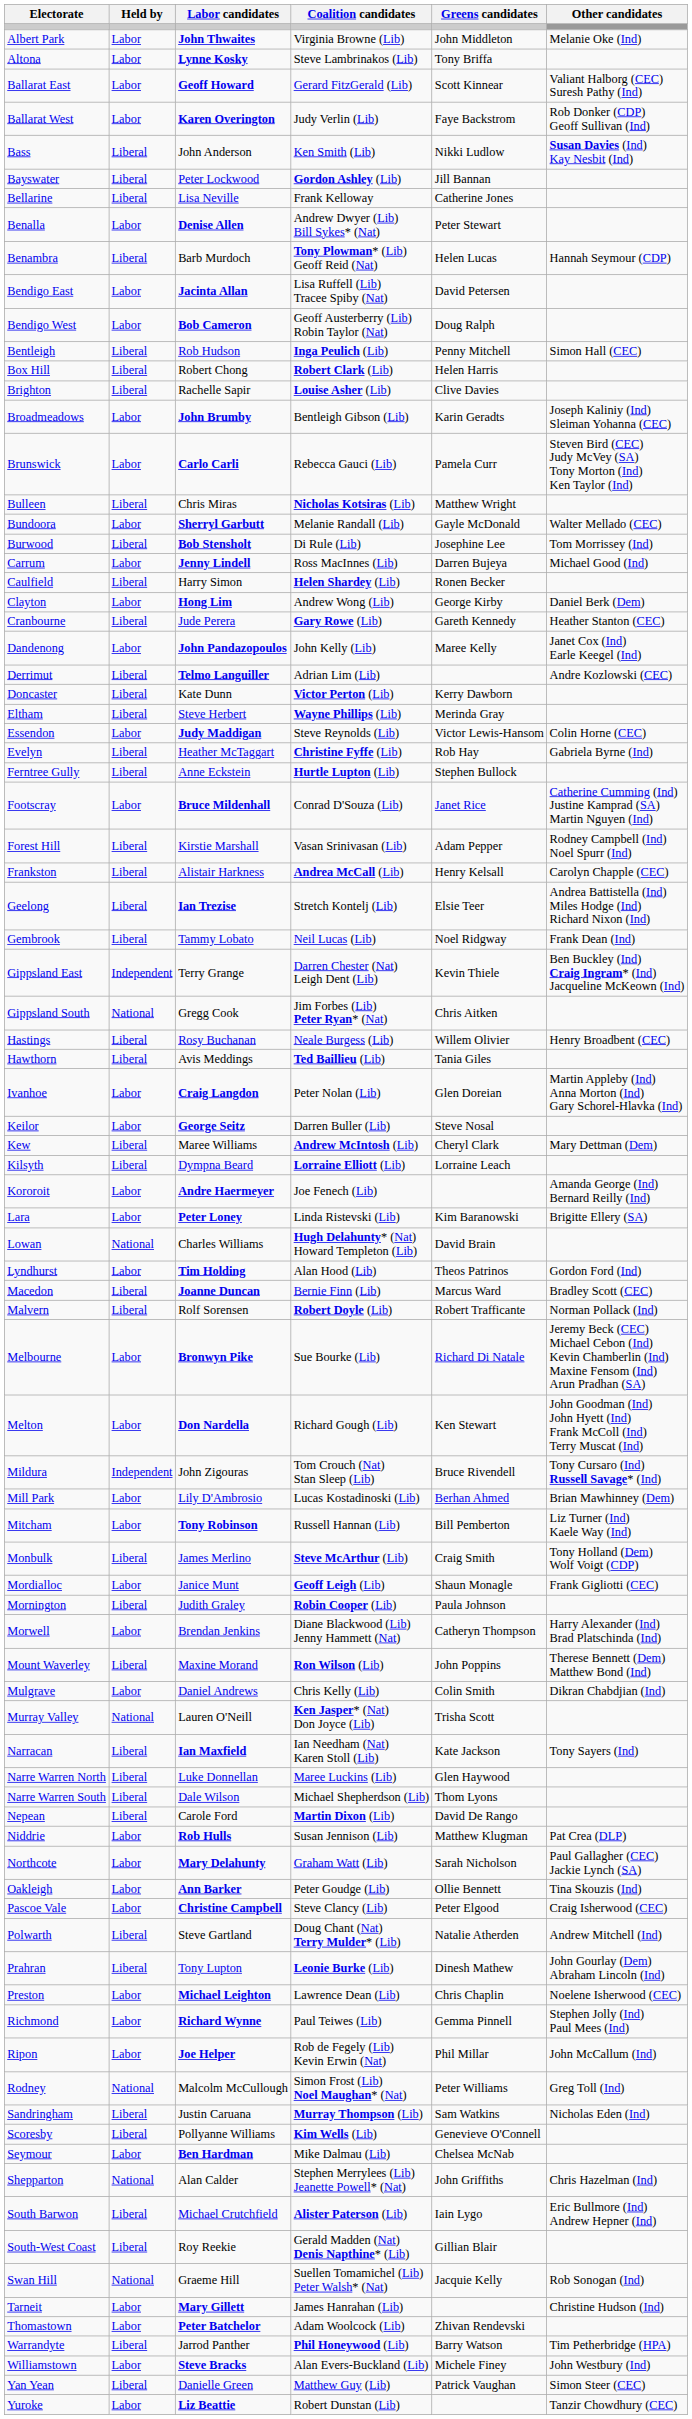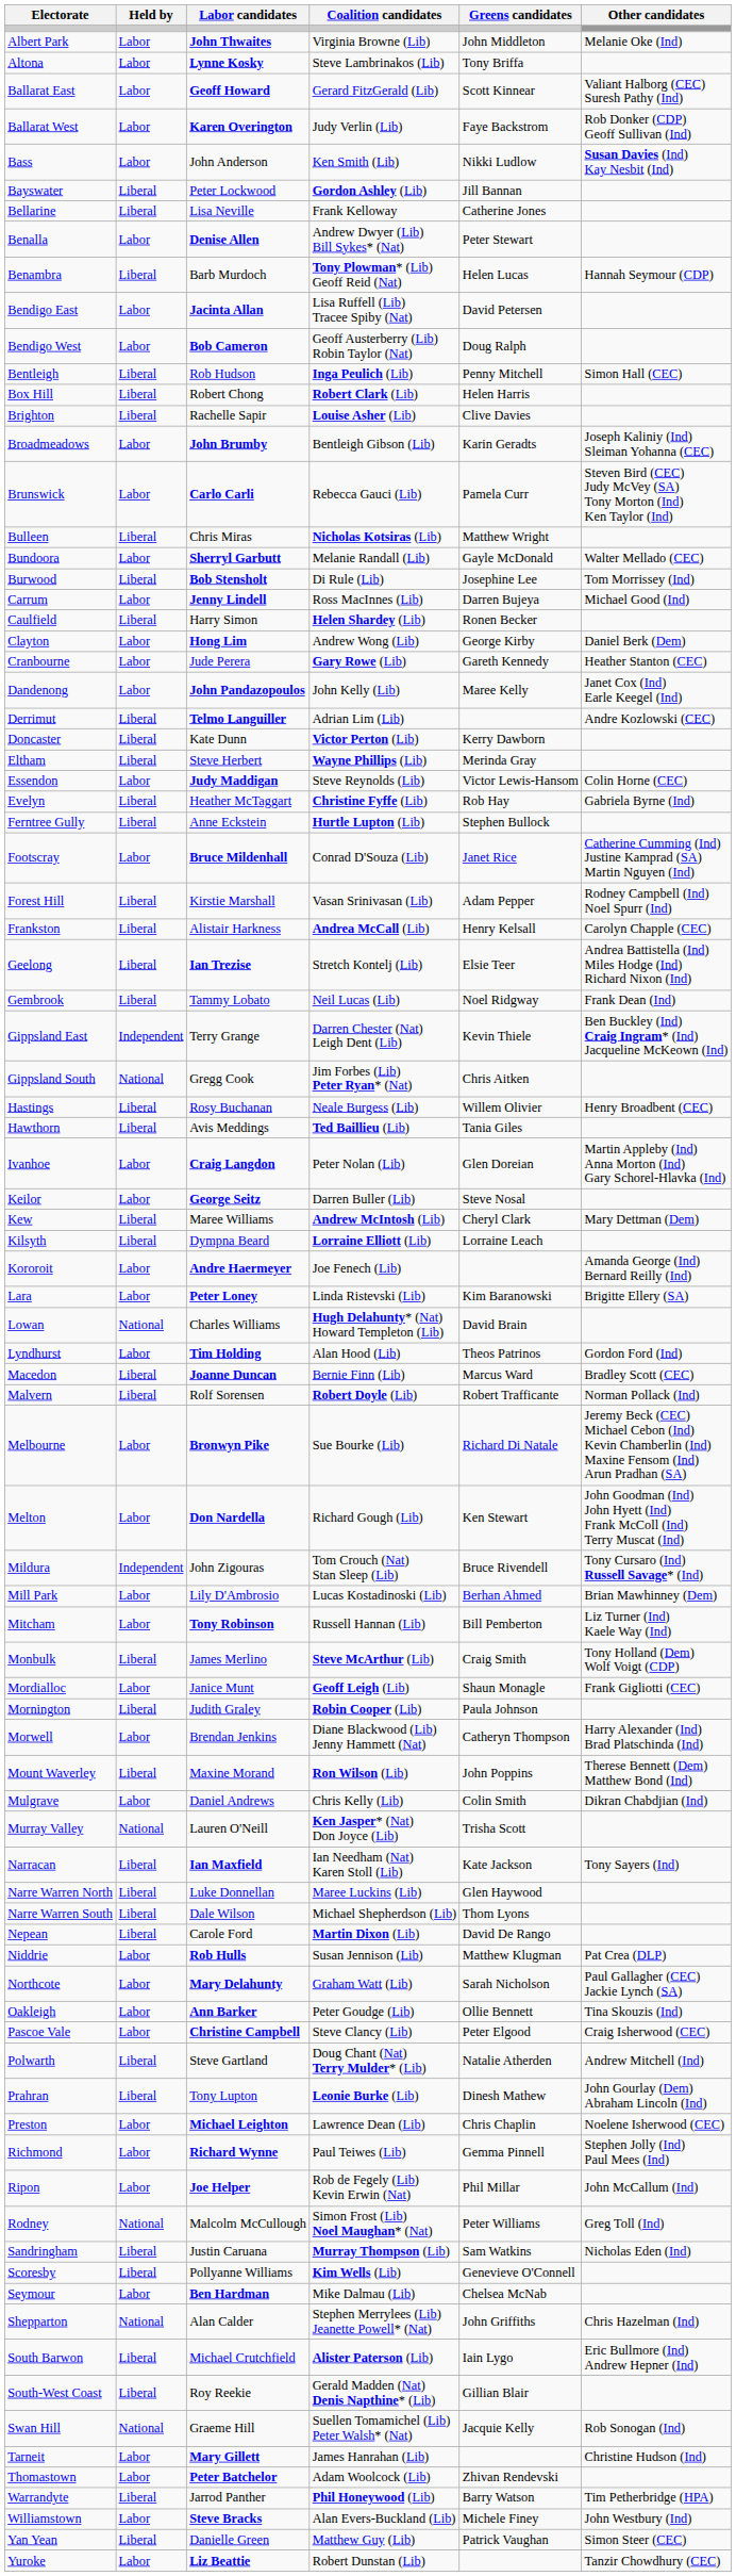Bass | Held by: Liberal -> Labor
Cranbourne | Held by: Liberal -> Labor
